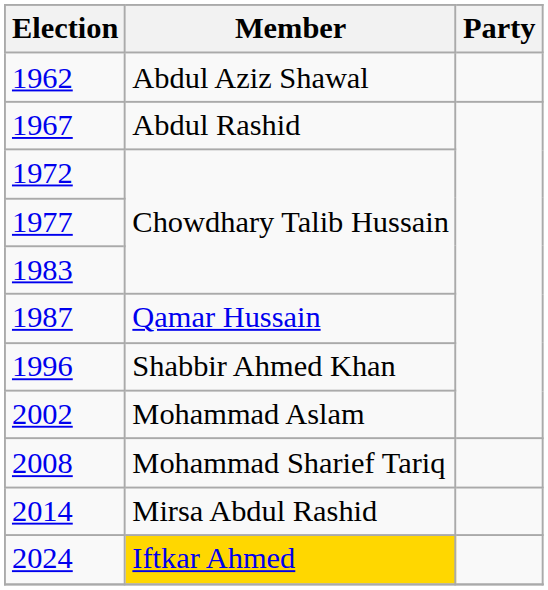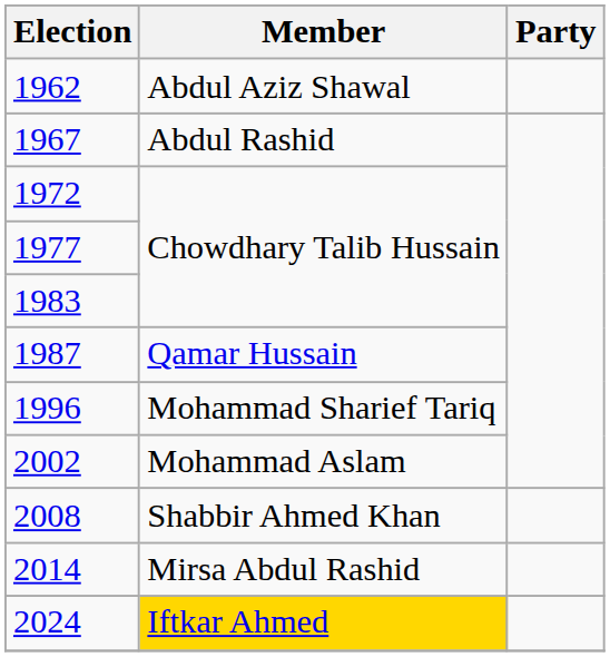1996 | Member: Shabbir Ahmed Khan -> Mohammad Sharief Tariq
2008 | Member: Mohammad Sharief Tariq -> Shabbir Ahmed Khan
